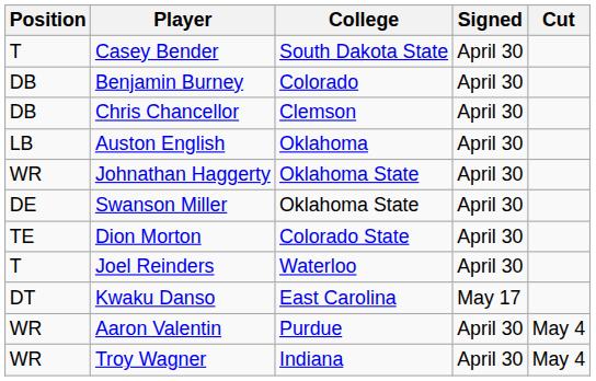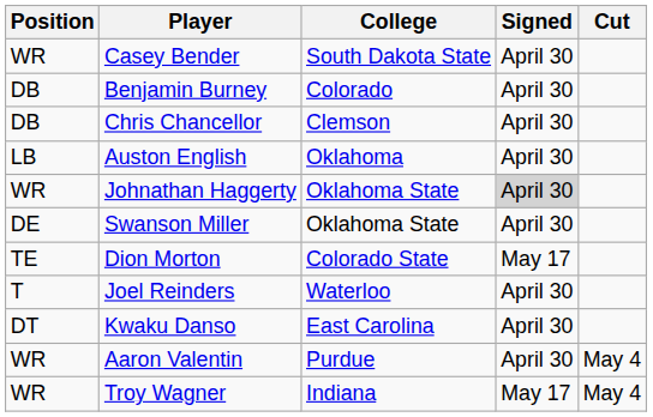Casey Bender | Position: T -> WR
Johnathan Haggerty | Signed: no background -> lightgrey background
Dion Morton | Signed: April 30 -> May 17
Kwaku Danso | Signed: May 17 -> April 30
Troy Wagner | Signed: April 30 -> May 17
